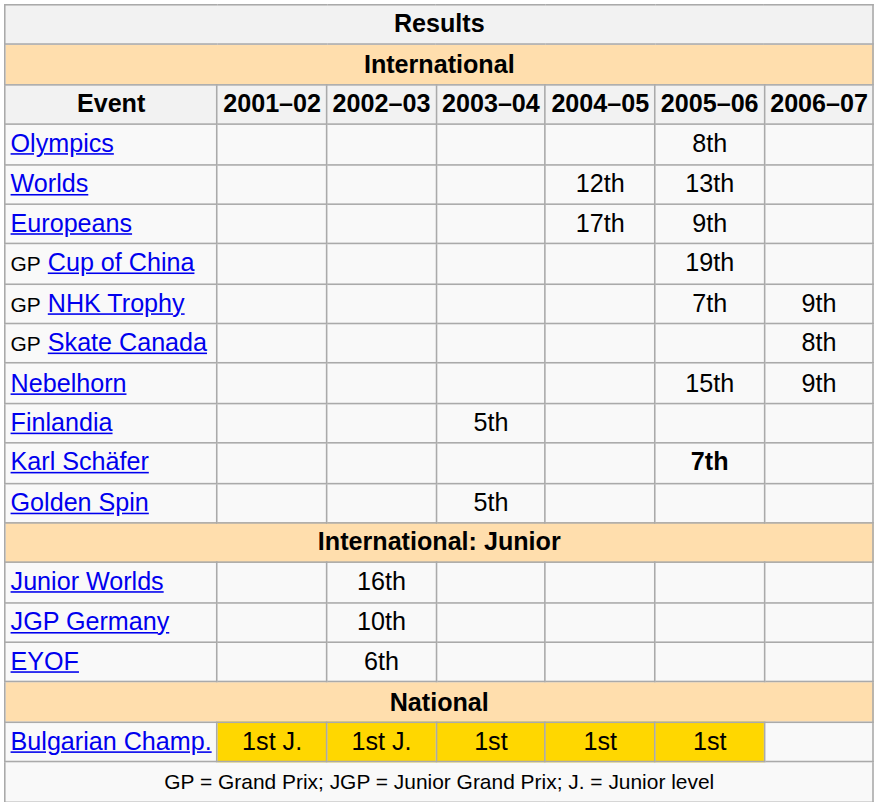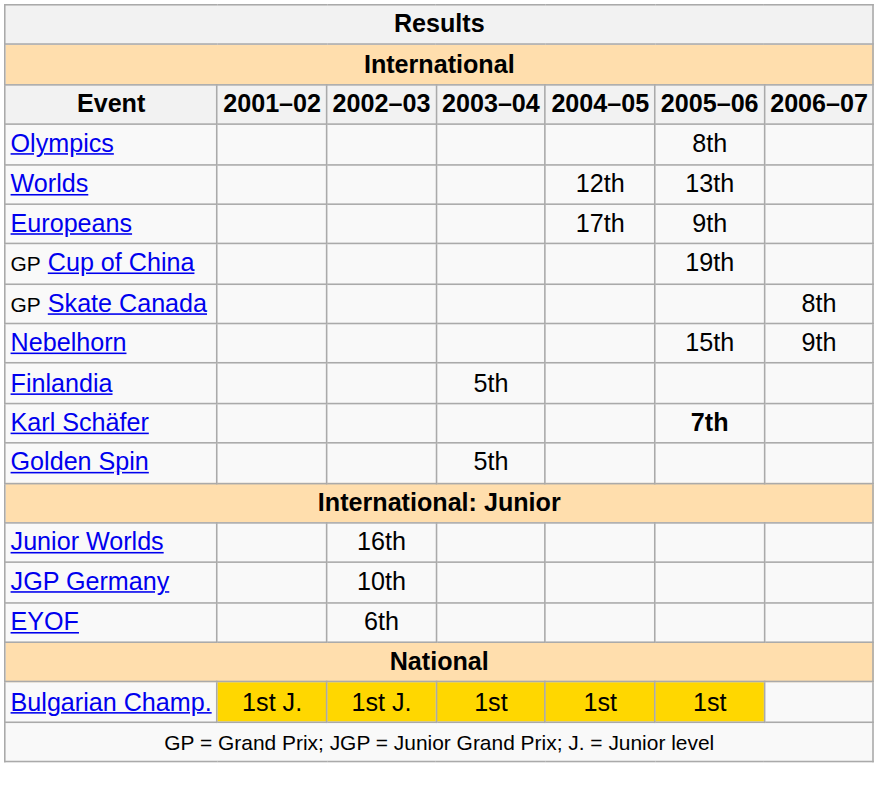- row: GP NHK Trophy | 7th | 9th
